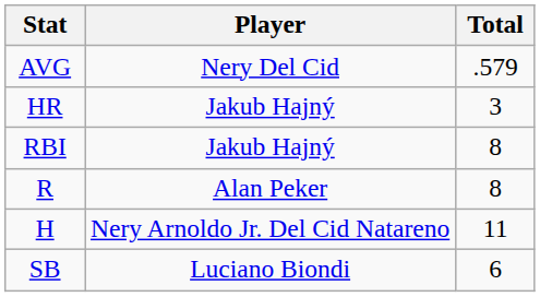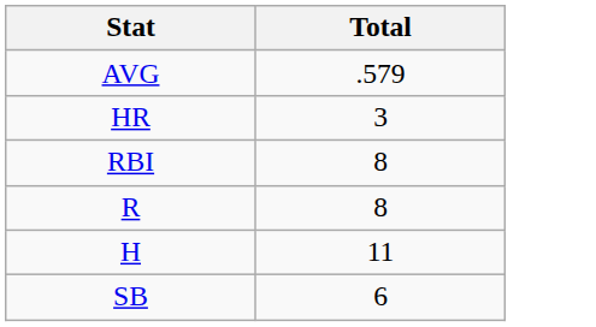- column: Player | Nery Del Cid | Jakub Hajný | Jakub Hajný | Alan Peker | Nery Arnoldo Jr. Del Cid Natareno | Luciano Biondi
